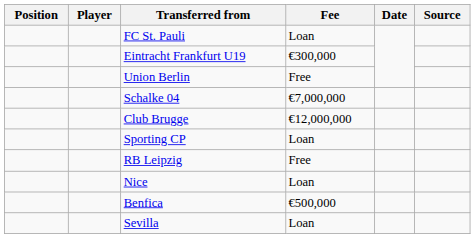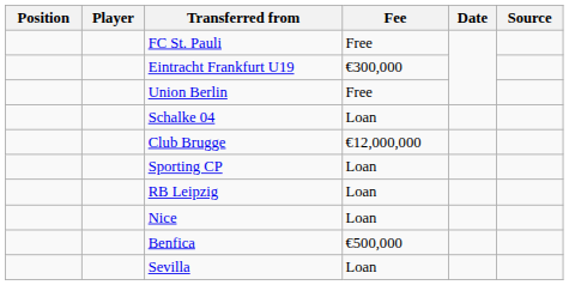FC St. Pauli | Fee: Loan -> Free
Schalke 04 | Fee: €7,000,000 -> Loan
RB Leipzig | Fee: Free -> Loan
